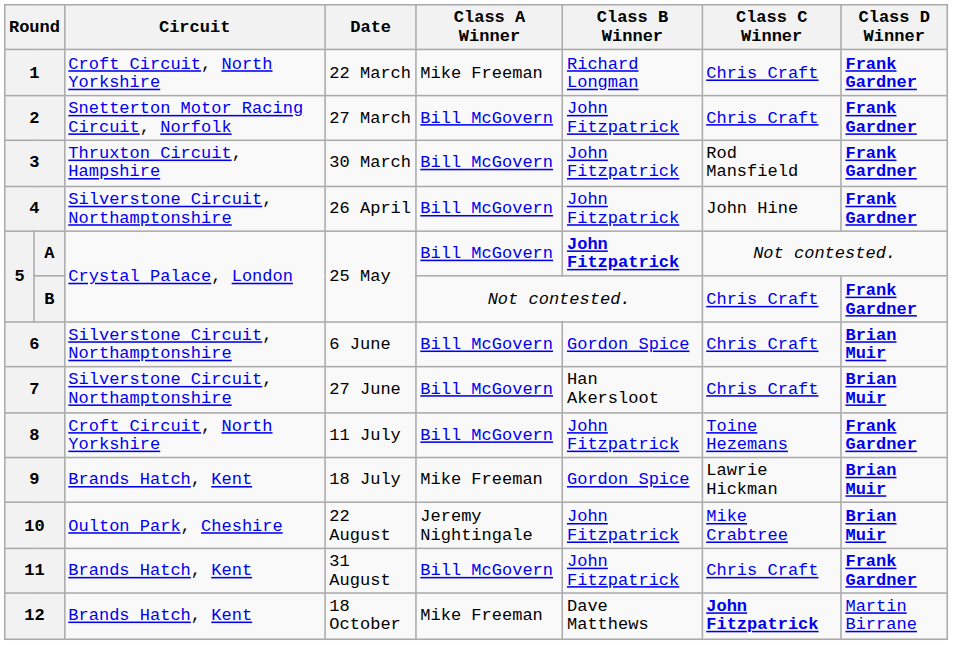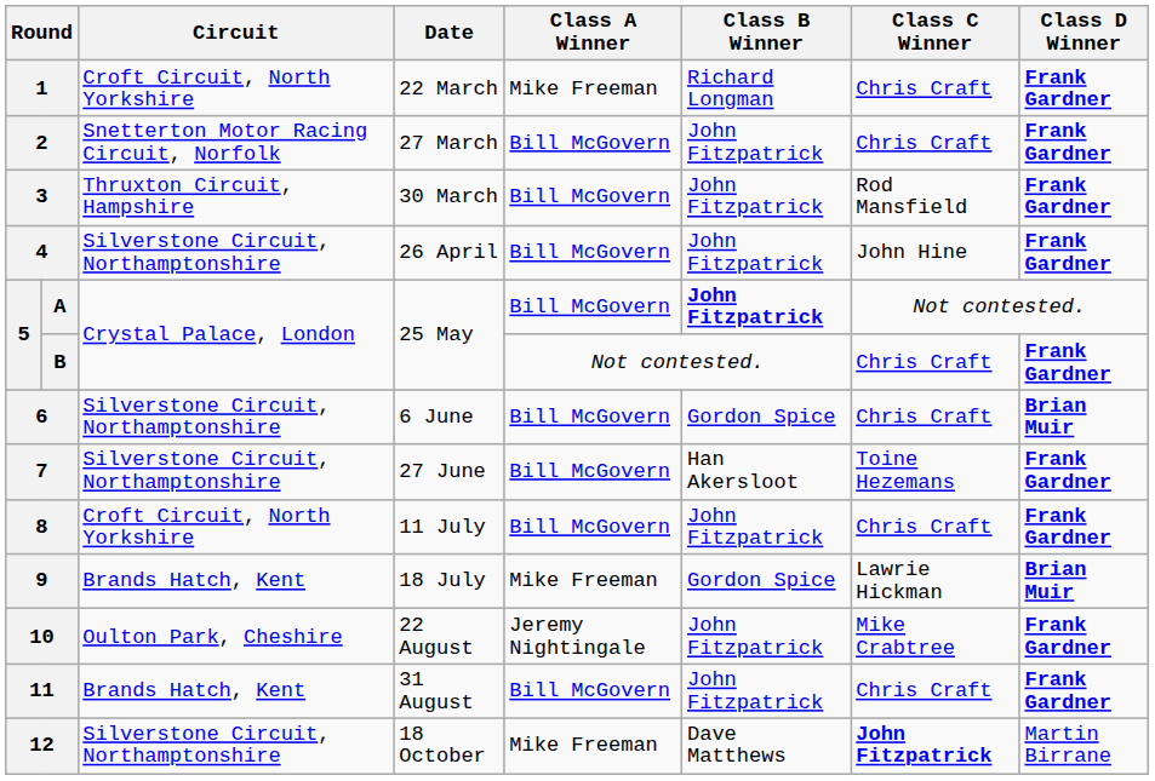7 | Class C Winner: Chris Craft -> Toine Hezemans
7 | Class D Winner: Brian Muir -> Frank Gardner
8 | Class C Winner: Toine Hezemans -> Chris Craft
10 | Class D Winner: Brian Muir -> Frank Gardner
12 | Circuit: Brands Hatch, Kent -> Silverstone Circuit, Northamptonshire
